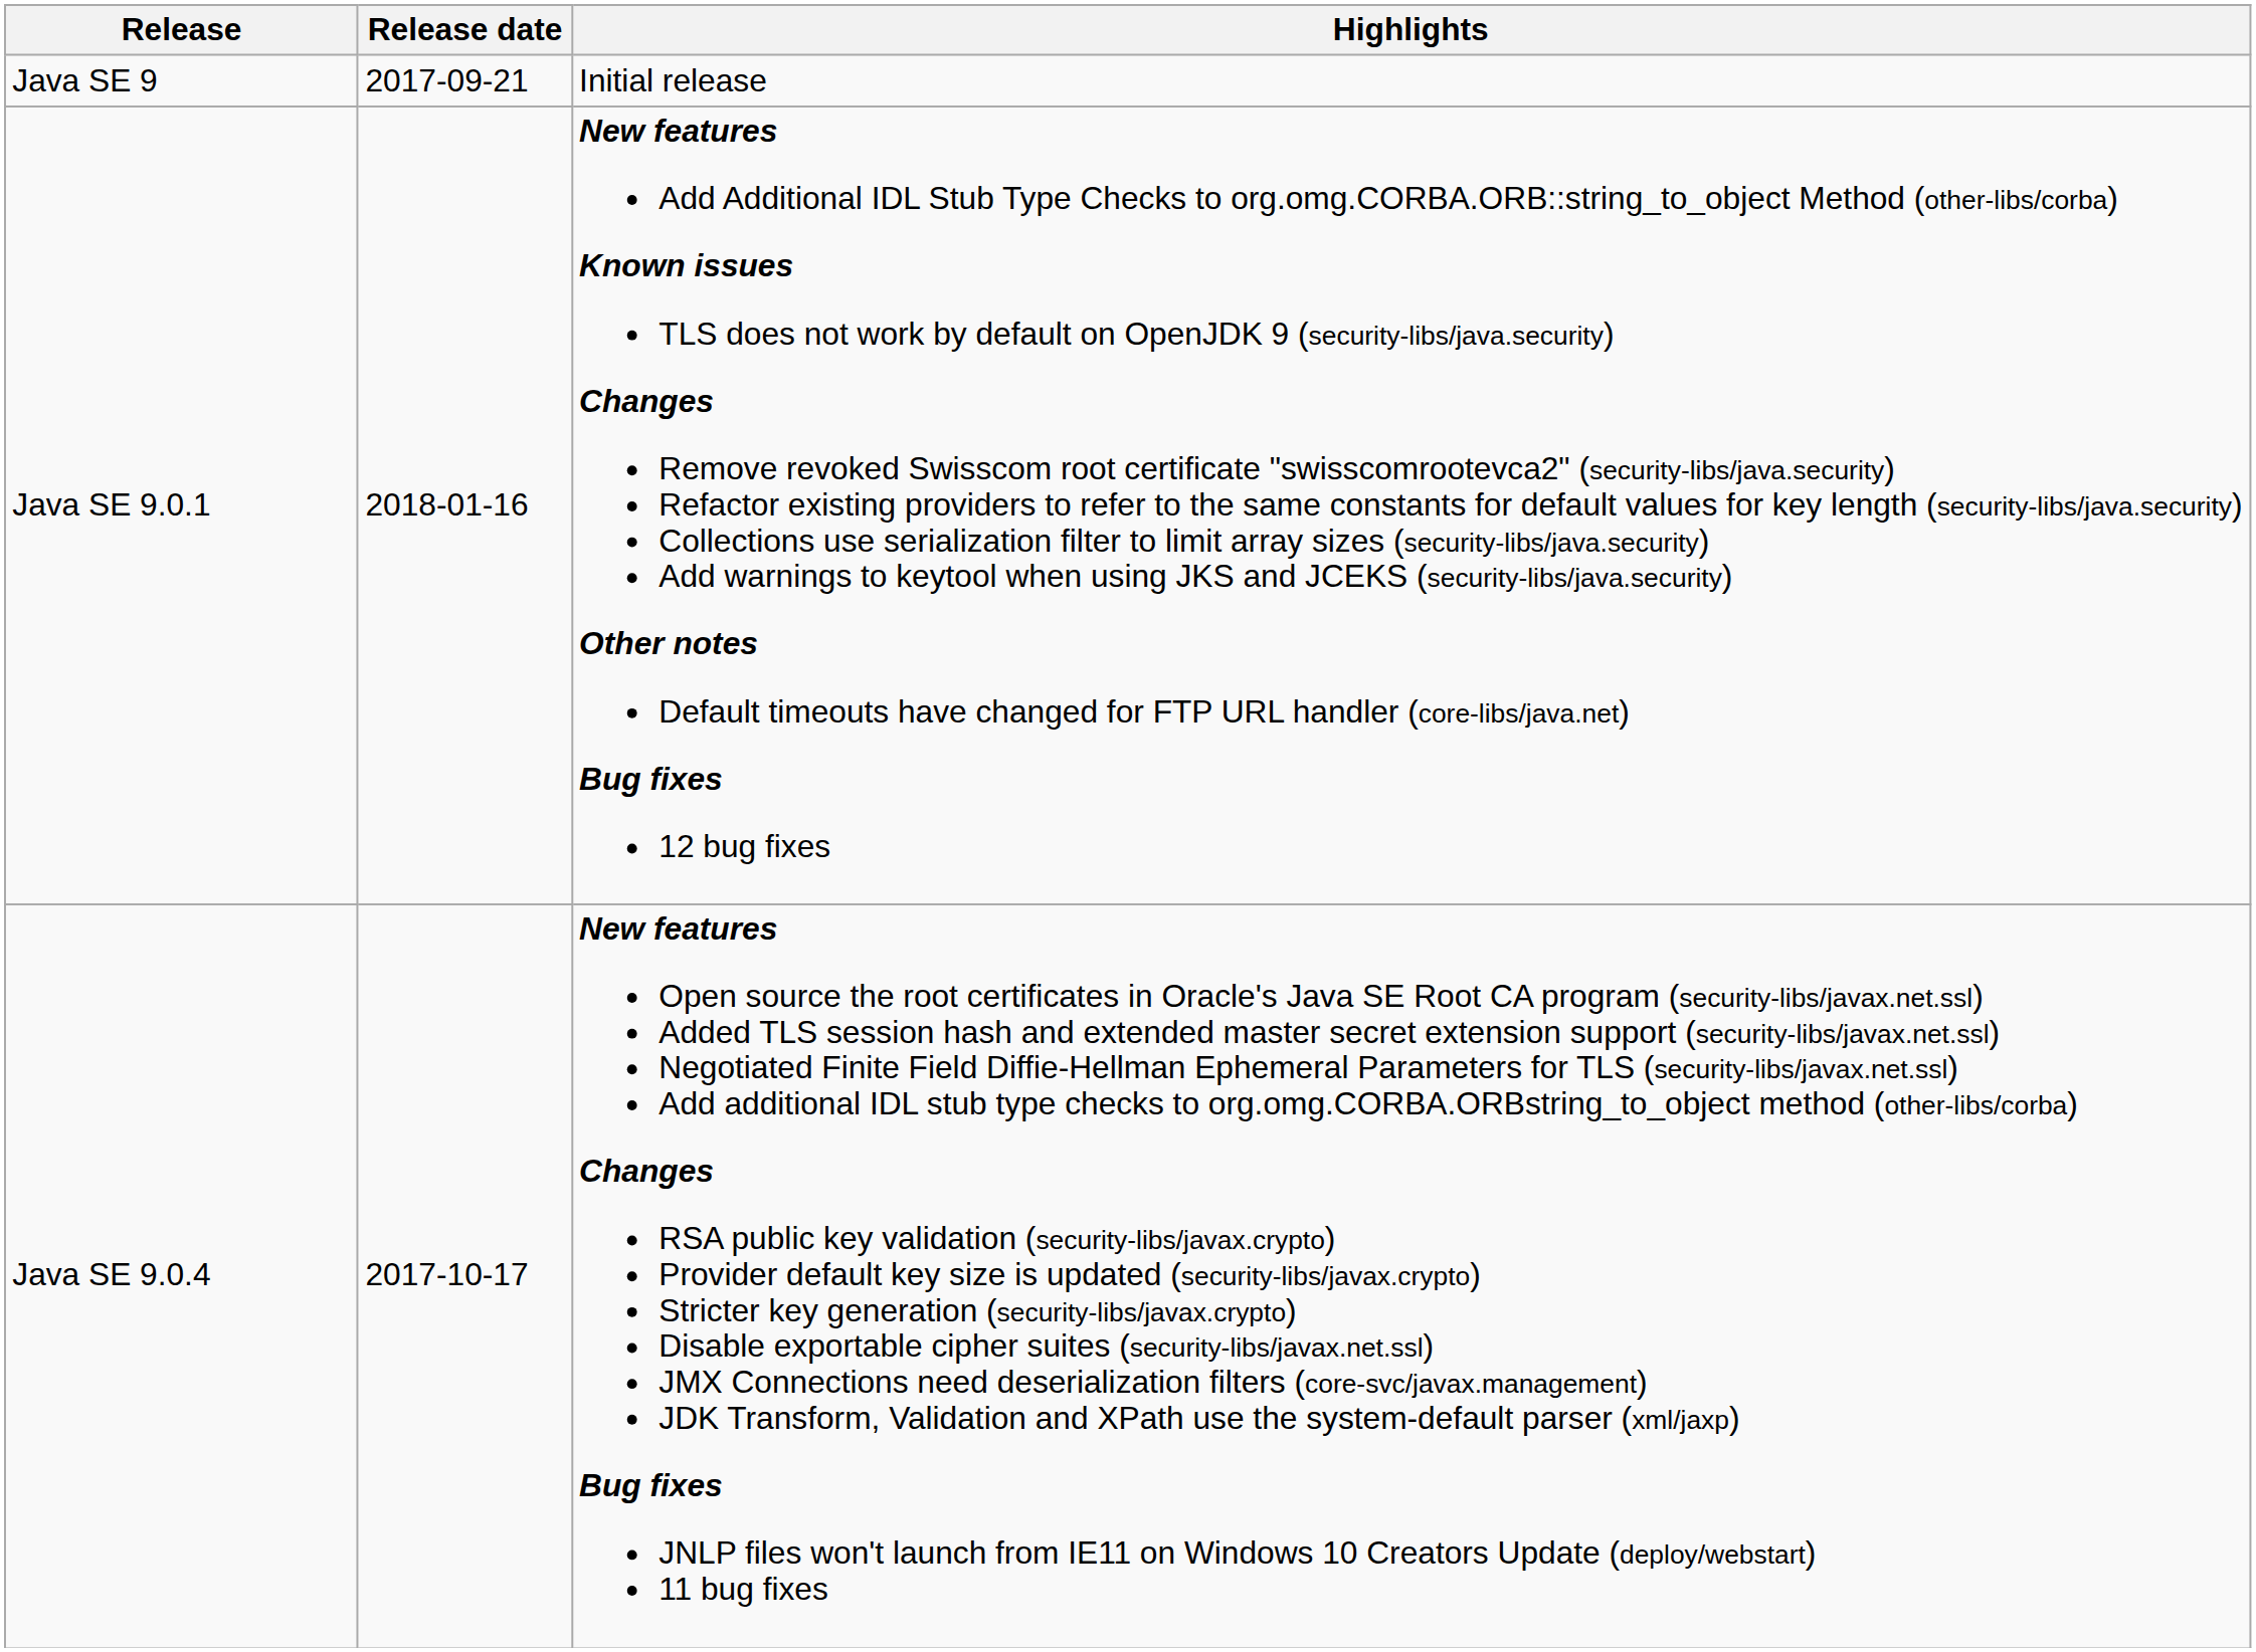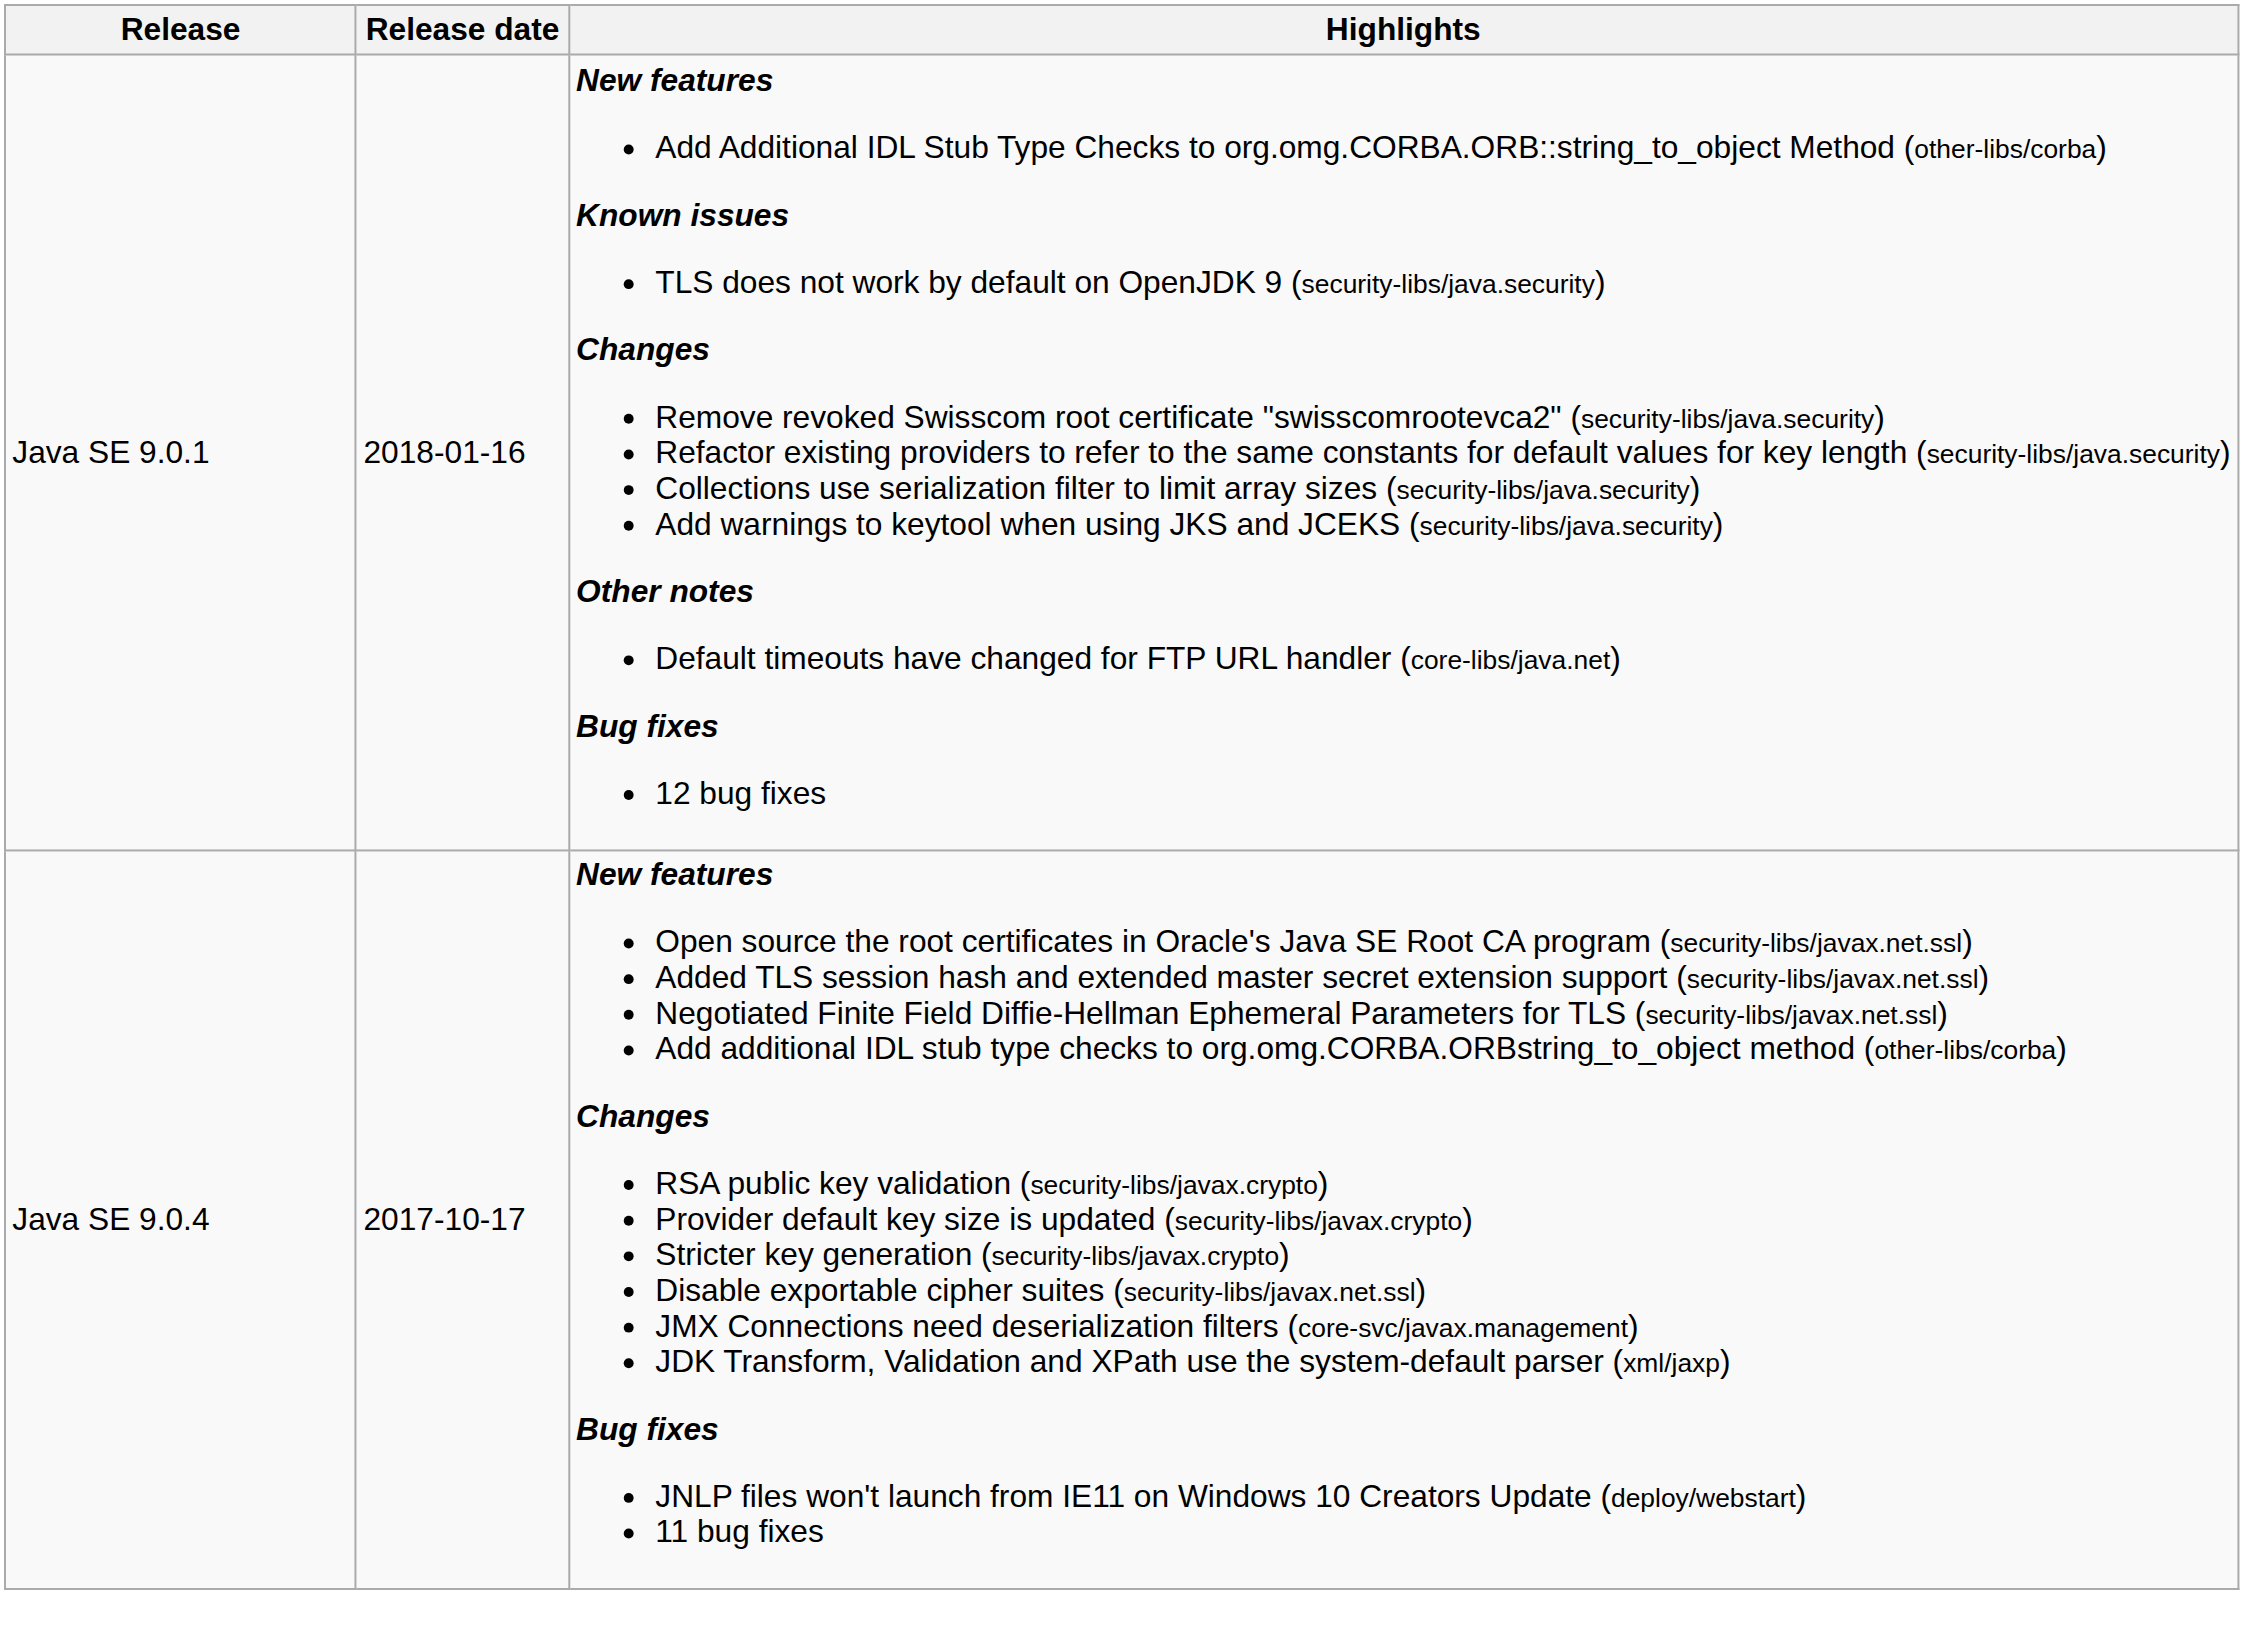- row: Java SE 9 | 2017-09-21 | Initial release
